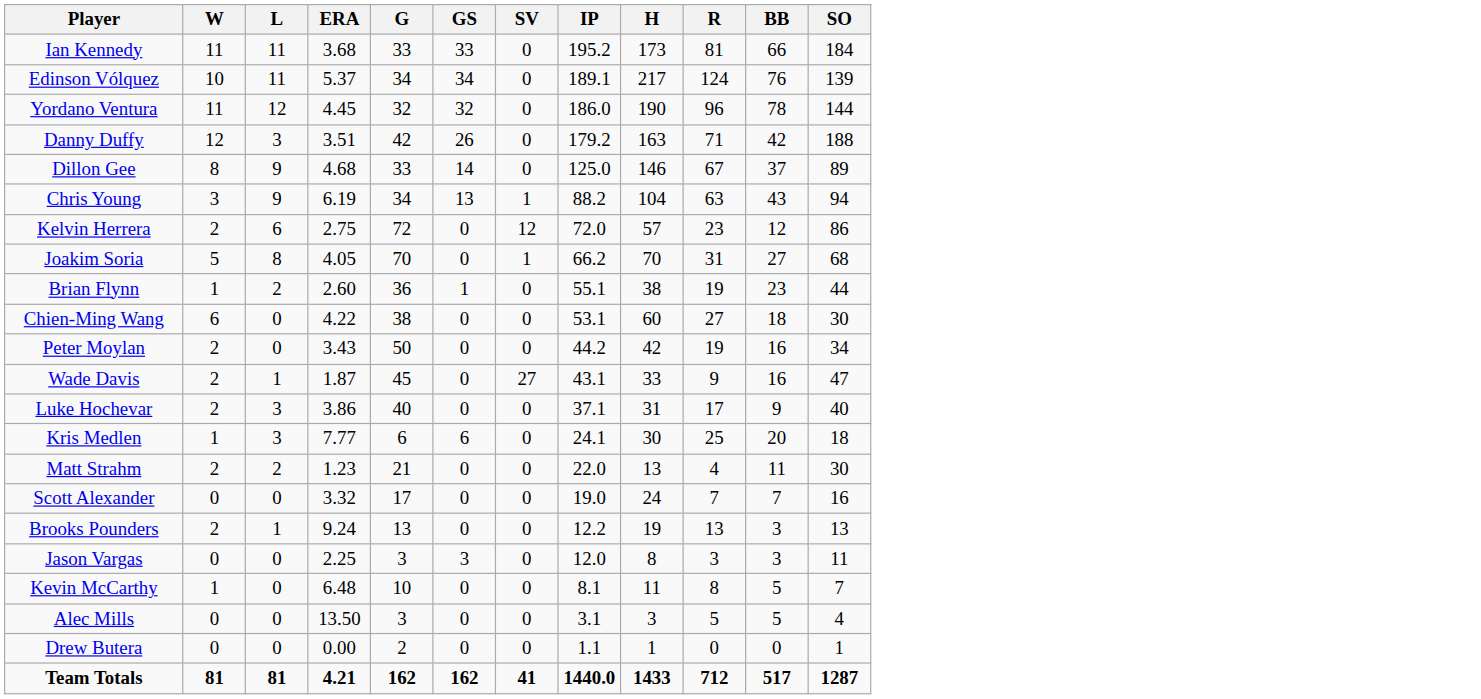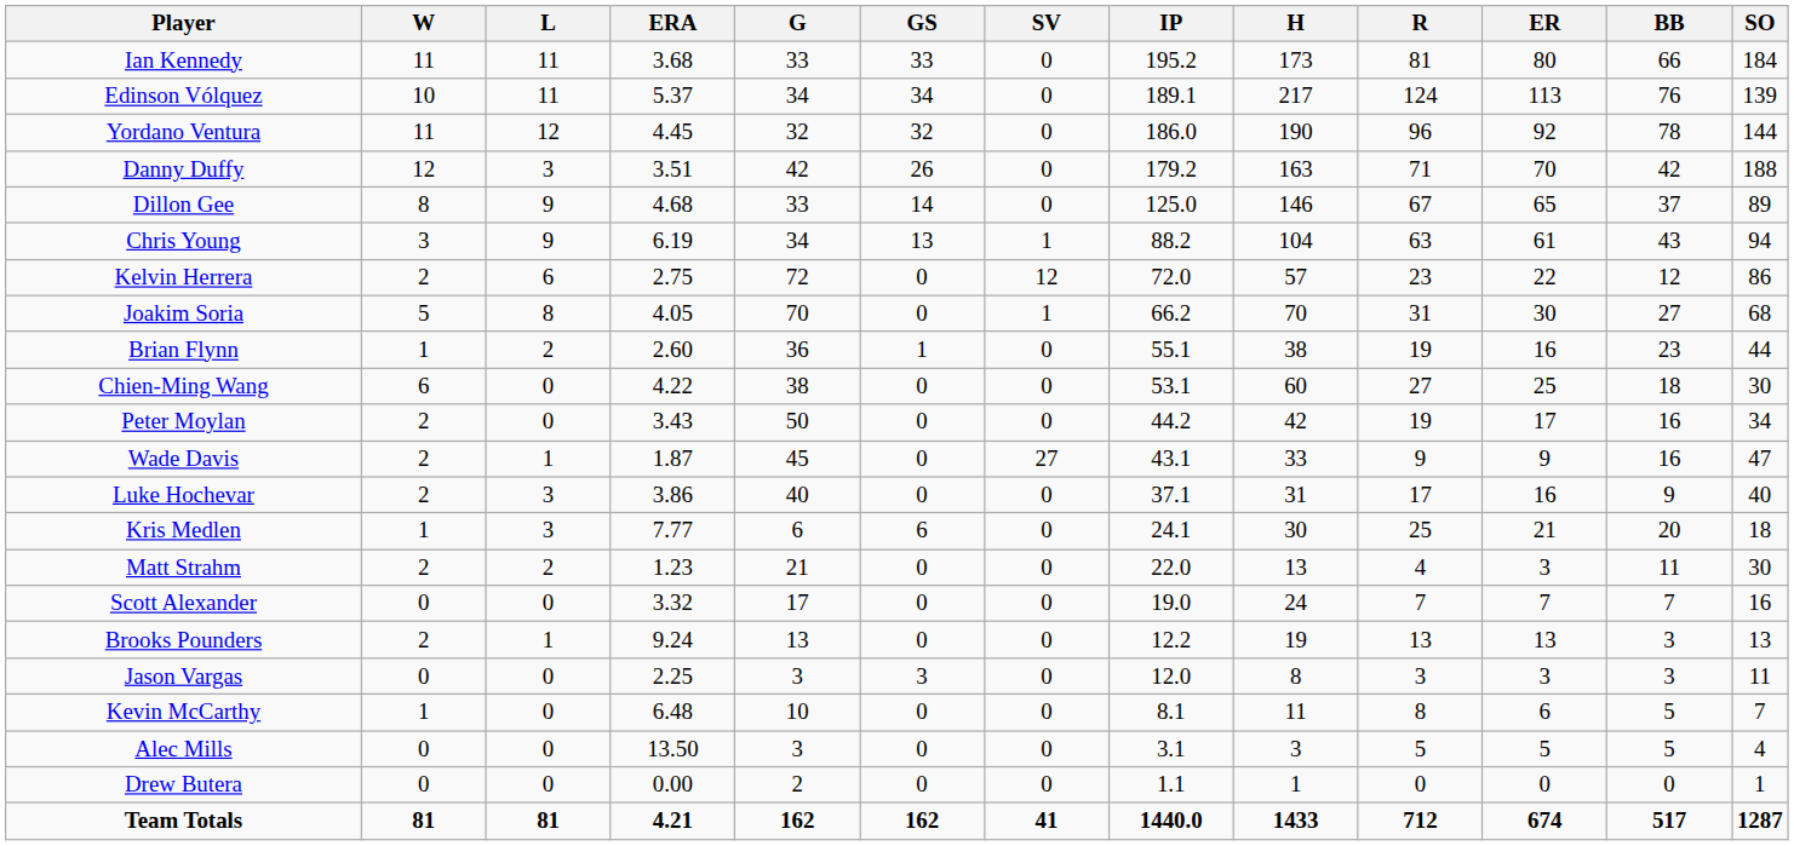+ column: ER | 80 | 113 | 92 | 70 | 65 | 61 | 22 | 30 | 16 | 25 | 17 | 9 | 16 | 21 | 3 | 7 | 13 | 3 | 6 | 5 | 0 | 674
